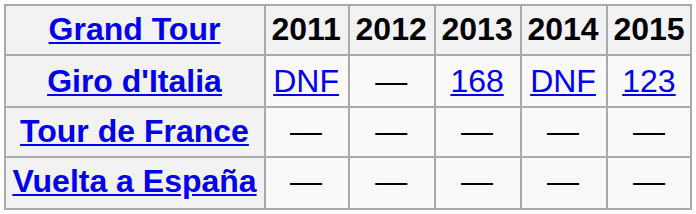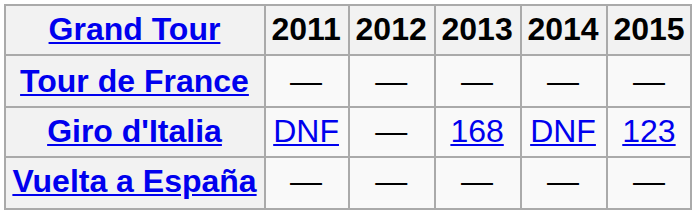rows swapped: Giro d'Italia <-> Tour de France
